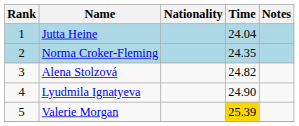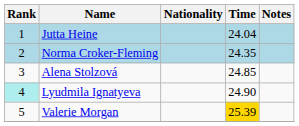Alena Stolzová | Time: 24.82 -> 24.85
Lyudmila Ignatyeva | Rank: no background -> paleturquoise background
